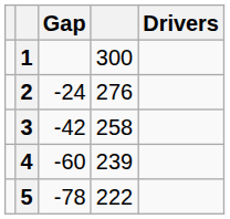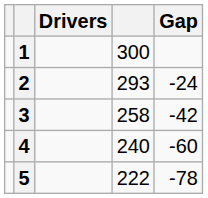columns swapped: Drivers <-> Gap
2 | column 4: 276 -> 293
4 | column 4: 239 -> 240
